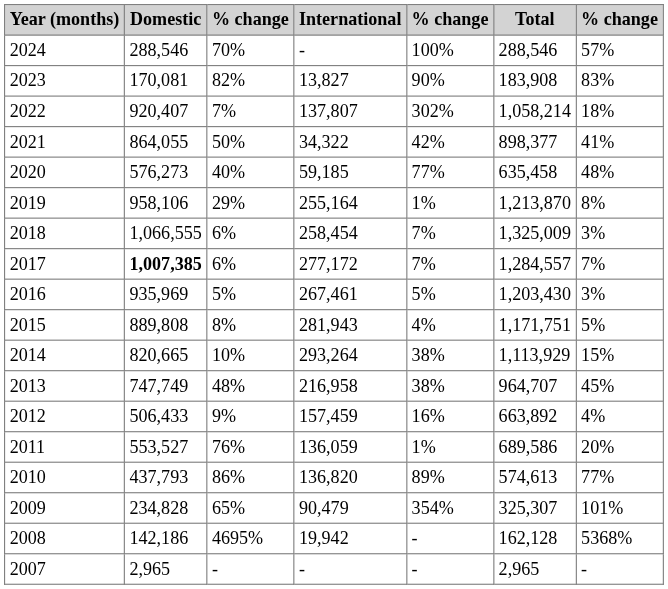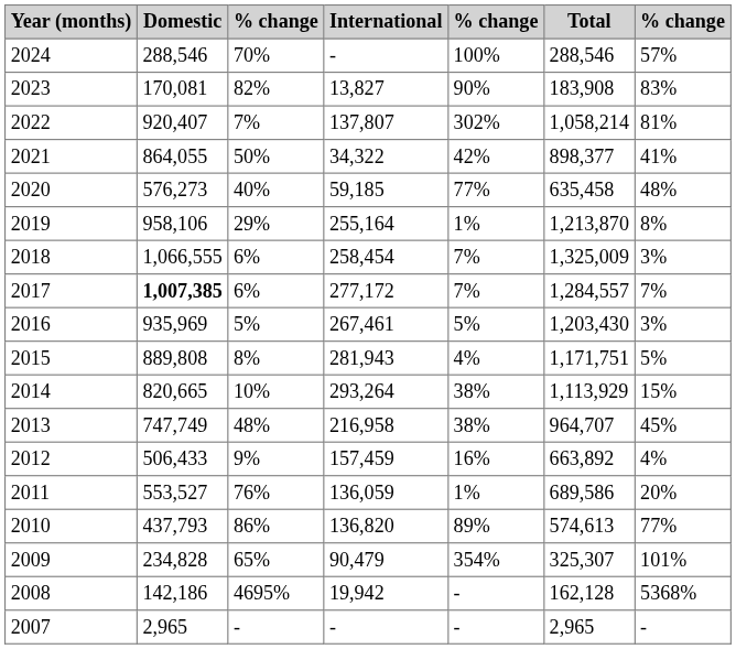2022 | column 7: 18% -> 81%
